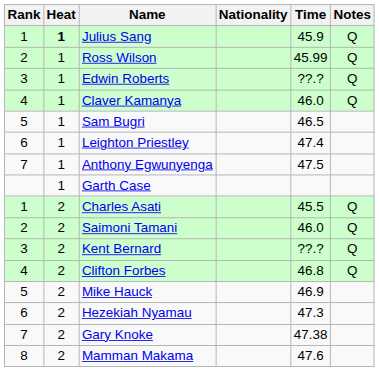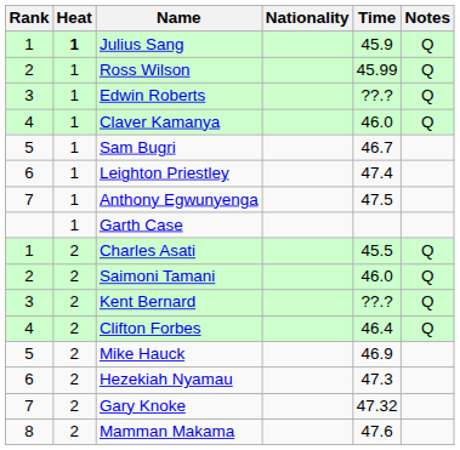Sam Bugri | Time: 46.5 -> 46.7
Clifton Forbes | Time: 46.8 -> 46.4
Gary Knoke | Time: 47.38 -> 47.32
